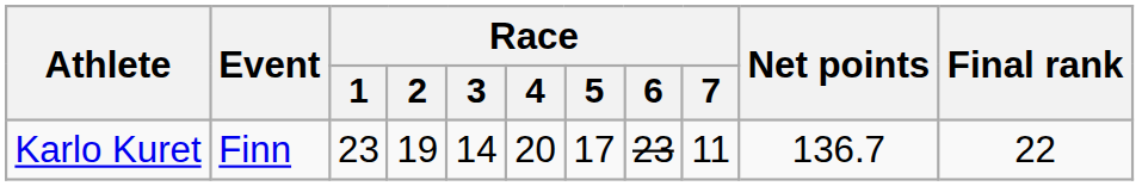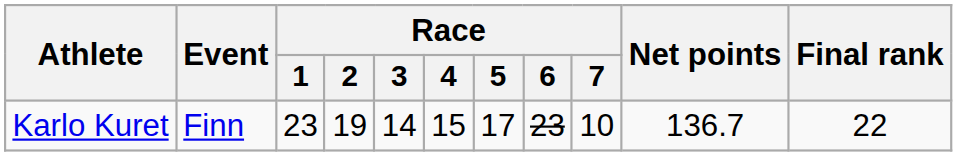Karlo Kuret | Race / 4: 20 -> 15
Karlo Kuret | Race / 7: 11 -> 10
